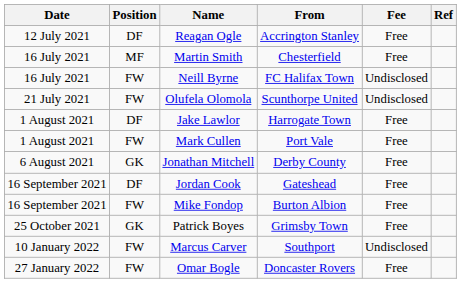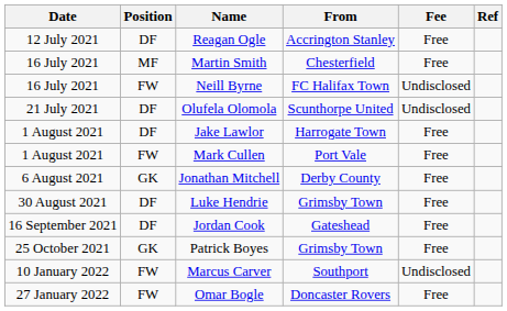Olufela Olomola | Position: FW -> DF
+ row: 30 August 2021 | DF | Luke Hendrie | Grimsby Town | Free
- row: 16 September 2021 | FW | Mike Fondop | Burton Albion | Free
